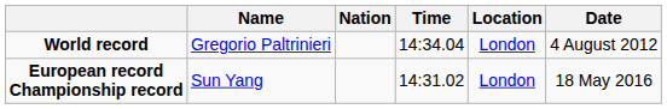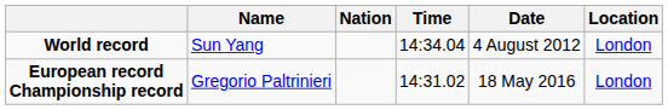columns swapped: Location <-> Date
World record | Name: Gregorio Paltrinieri -> Sun Yang
European record Championship record | Name: Sun Yang -> Gregorio Paltrinieri
